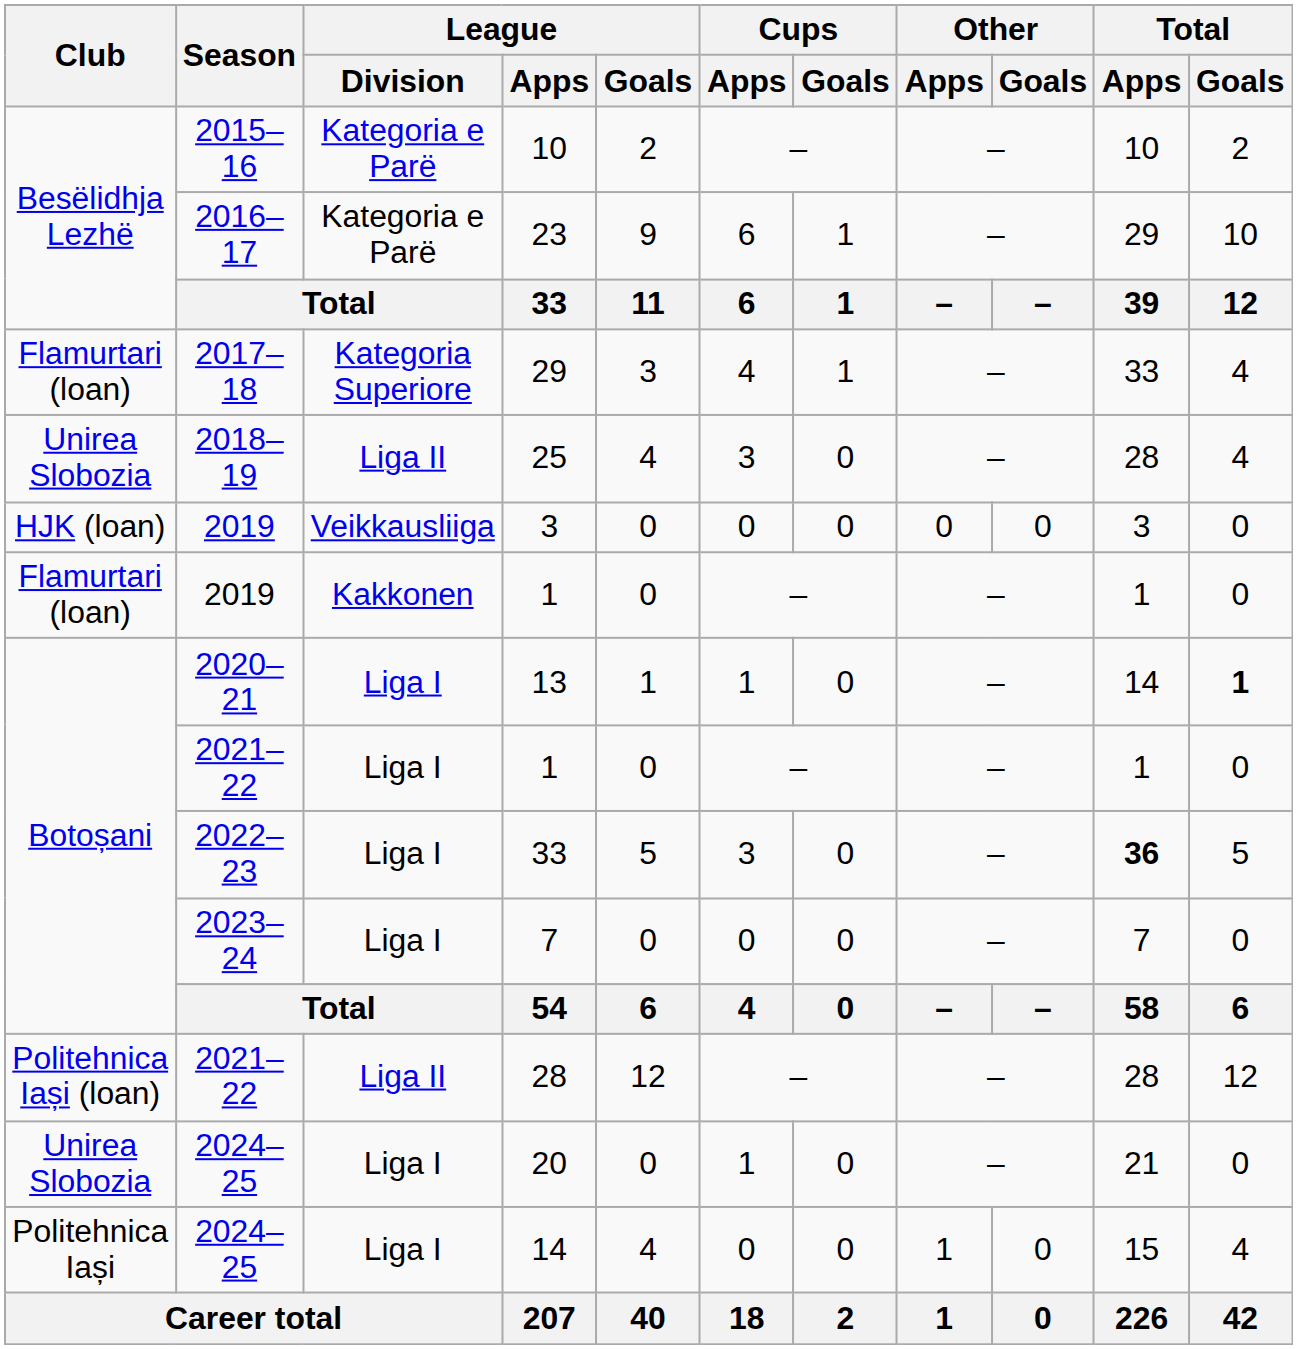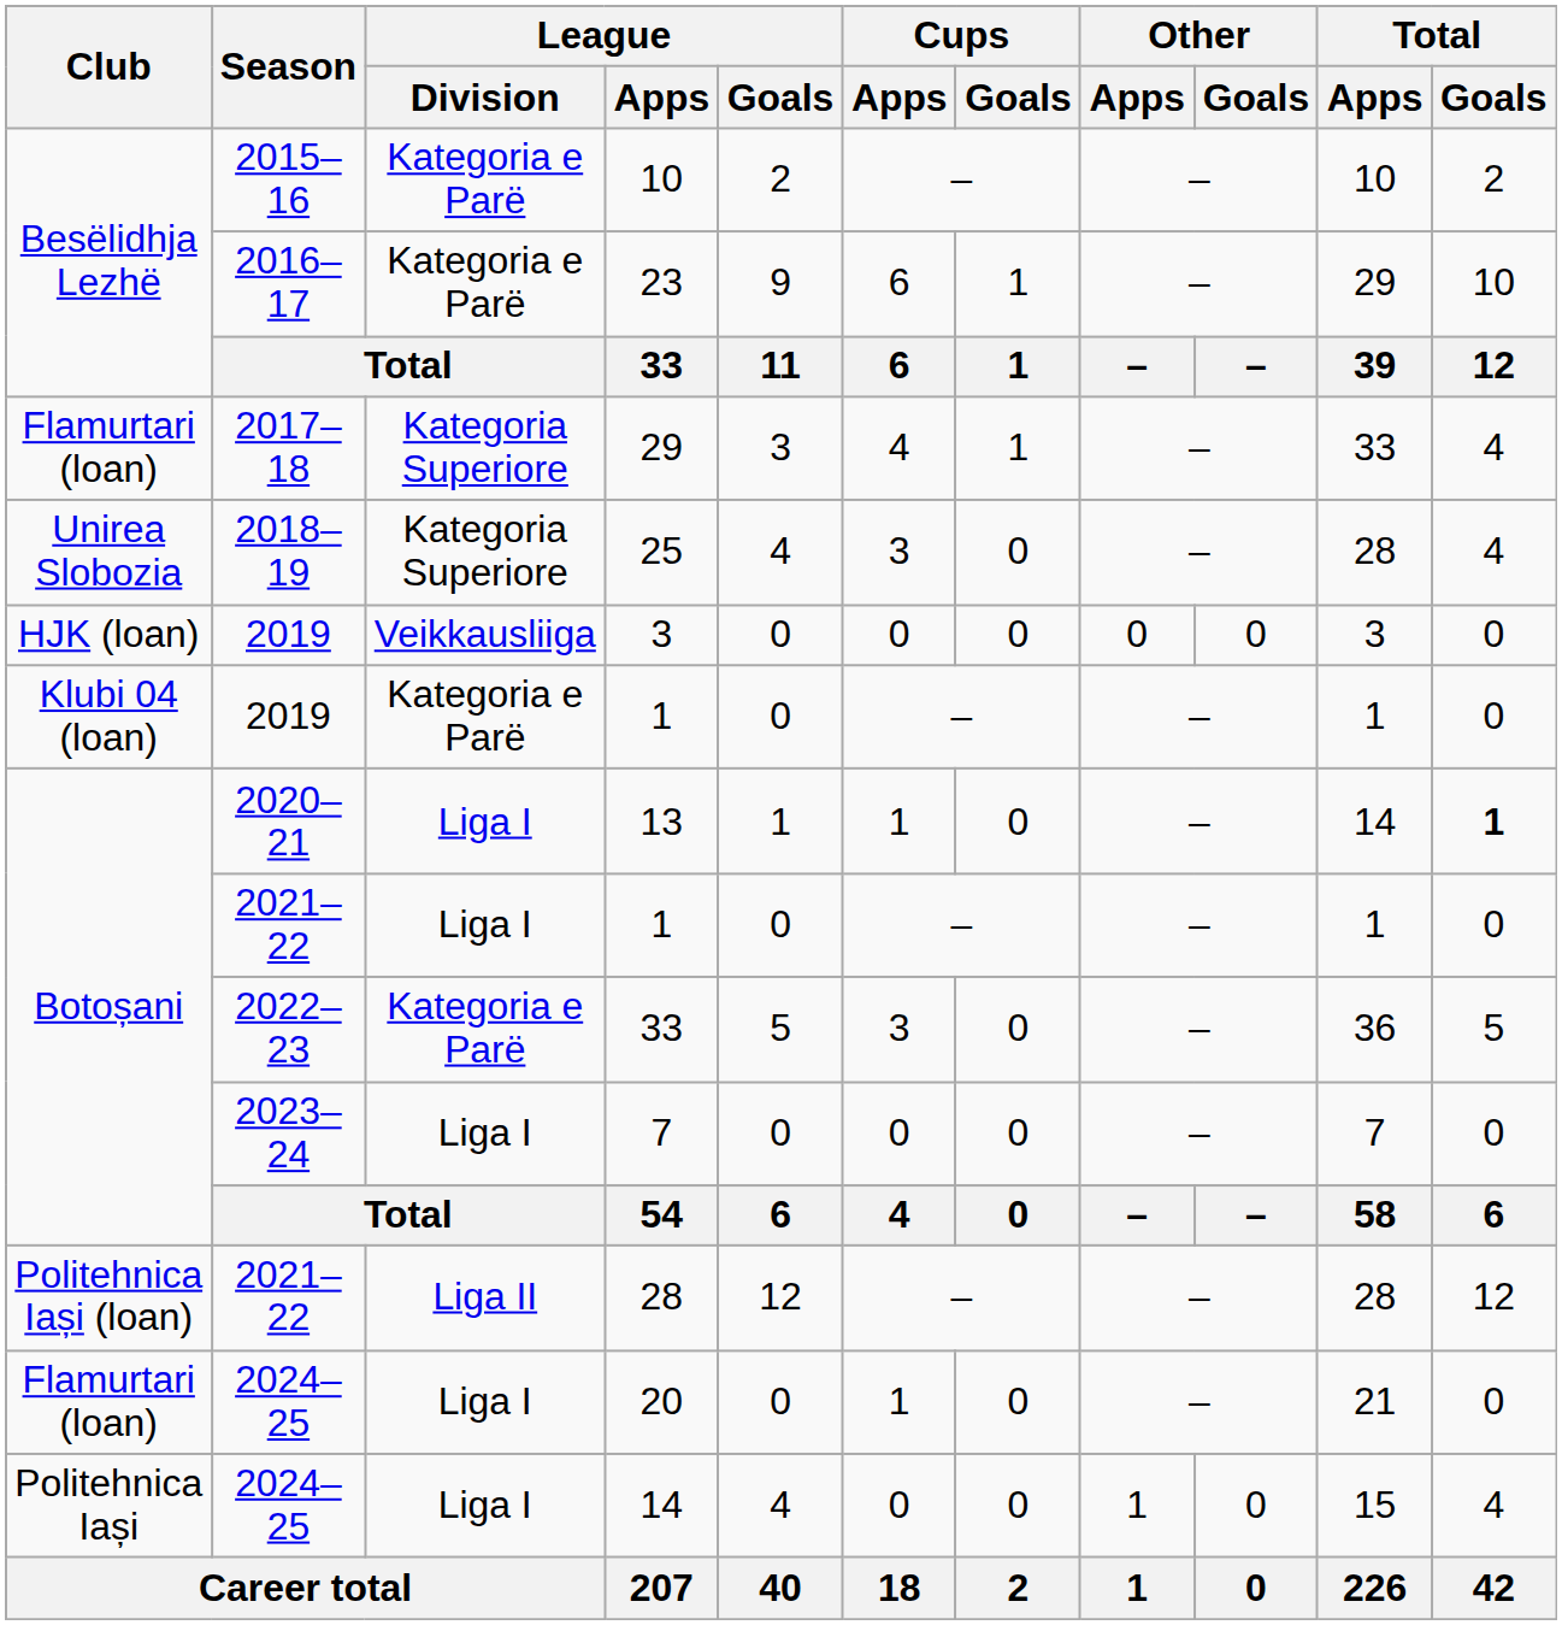25 | League / Division: Liga II -> Kategoria Superiore
2019 / 1 | Club: Flamurtari (loan) -> Klubi 04 (loan)
2019 / 1 | League / Division: Kakkonen -> Kategoria e Parë
2022–23 / 33 | League / Division: Liga I -> Kategoria e Parë
2022–23 / 33 | Total / Apps: bold -> normal
20 | Club: Unirea Slobozia -> Flamurtari (loan)
